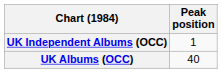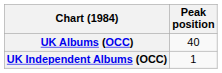rows swapped: UK Albums (OCC) <-> UK Independent Albums (OCC)
